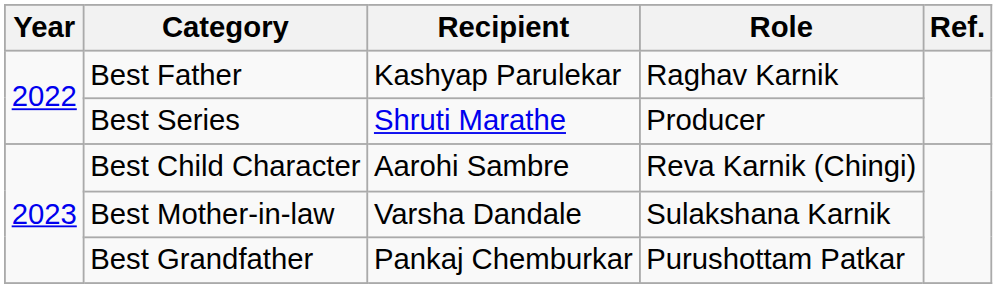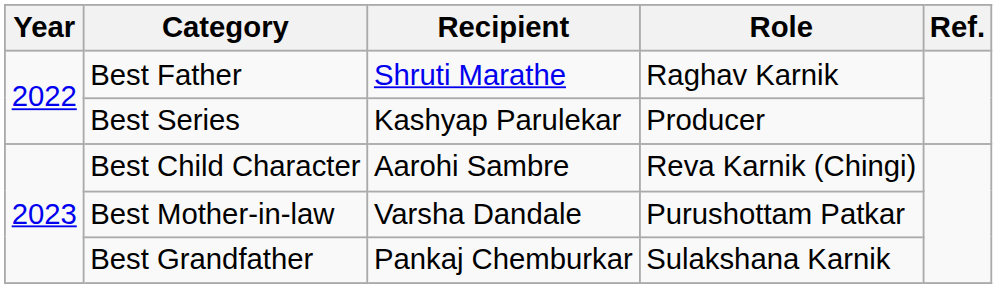Best Father | Recipient: Kashyap Parulekar -> Shruti Marathe
Best Series | Recipient: Shruti Marathe -> Kashyap Parulekar
Best Mother-in-law | Role: Sulakshana Karnik -> Purushottam Patkar
Best Grandfather | Role: Purushottam Patkar -> Sulakshana Karnik
